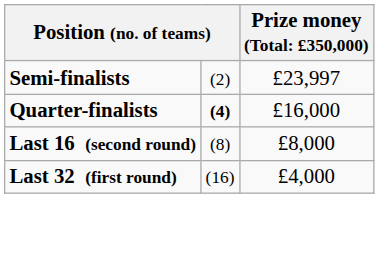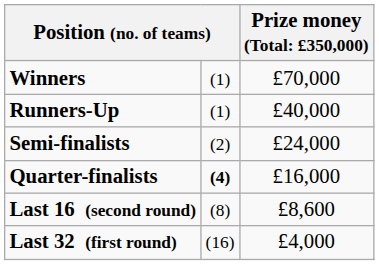+ row: Winners | (1) | £70,000
+ row: Runners-Up | (1) | £40,000
Semi-finalists | column 3: £23,997 -> £24,000
Last 16 (second round) | column 3: £8,000 -> £8,600
